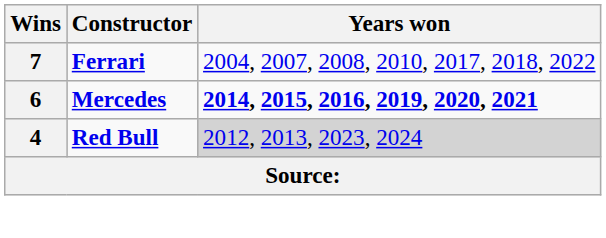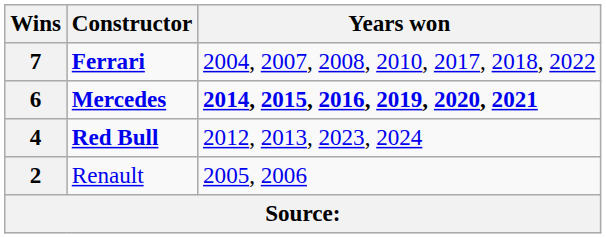4 | Years won: lightgrey background -> no background
+ row: 2 | Renault | 2005, 2006
